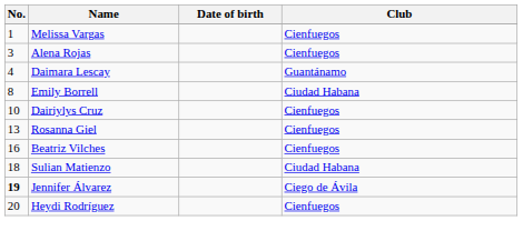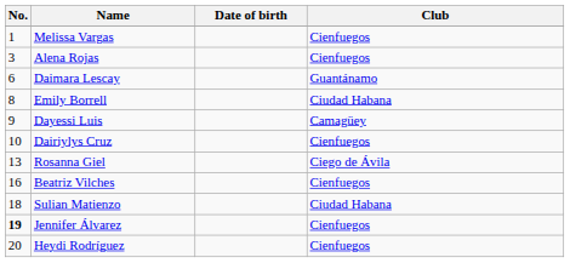Daimara Lescay | No.: 4 -> 6
+ row: 9 | Dayessi Luis | Camagüey
Rosanna Giel | Club: Cienfuegos -> Ciego de Ávila
Jennifer Álvarez | Club: Ciego de Ávila -> Cienfuegos
